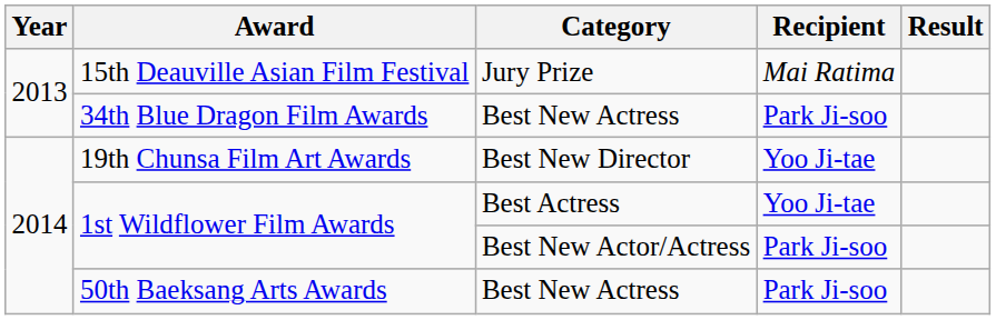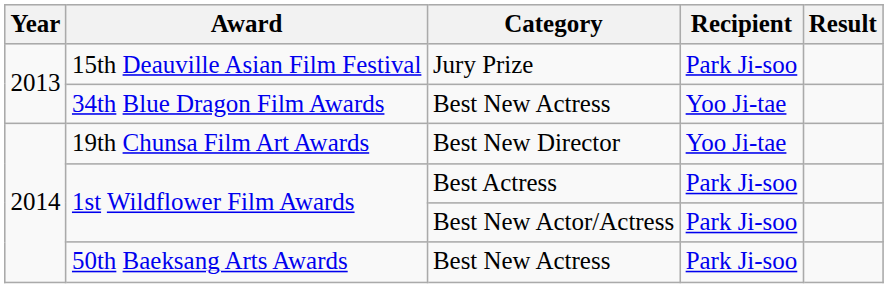15th Deauville Asian Film Festival | Recipient: Mai Ratima -> Park Ji-soo
34th Blue Dragon Film Awards | Recipient: Park Ji-soo -> Yoo Ji-tae
1st Wildflower Film Awards / Best Actress | Recipient: Yoo Ji-tae -> Park Ji-soo
